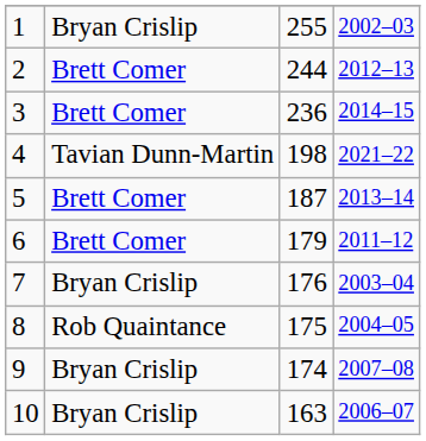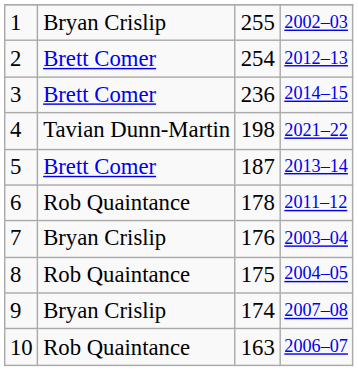2 | column 3: 244 -> 254
6 | column 2: Brett Comer -> Rob Quaintance
6 | column 3: 179 -> 178
10 | column 2: Bryan Crislip -> Rob Quaintance
